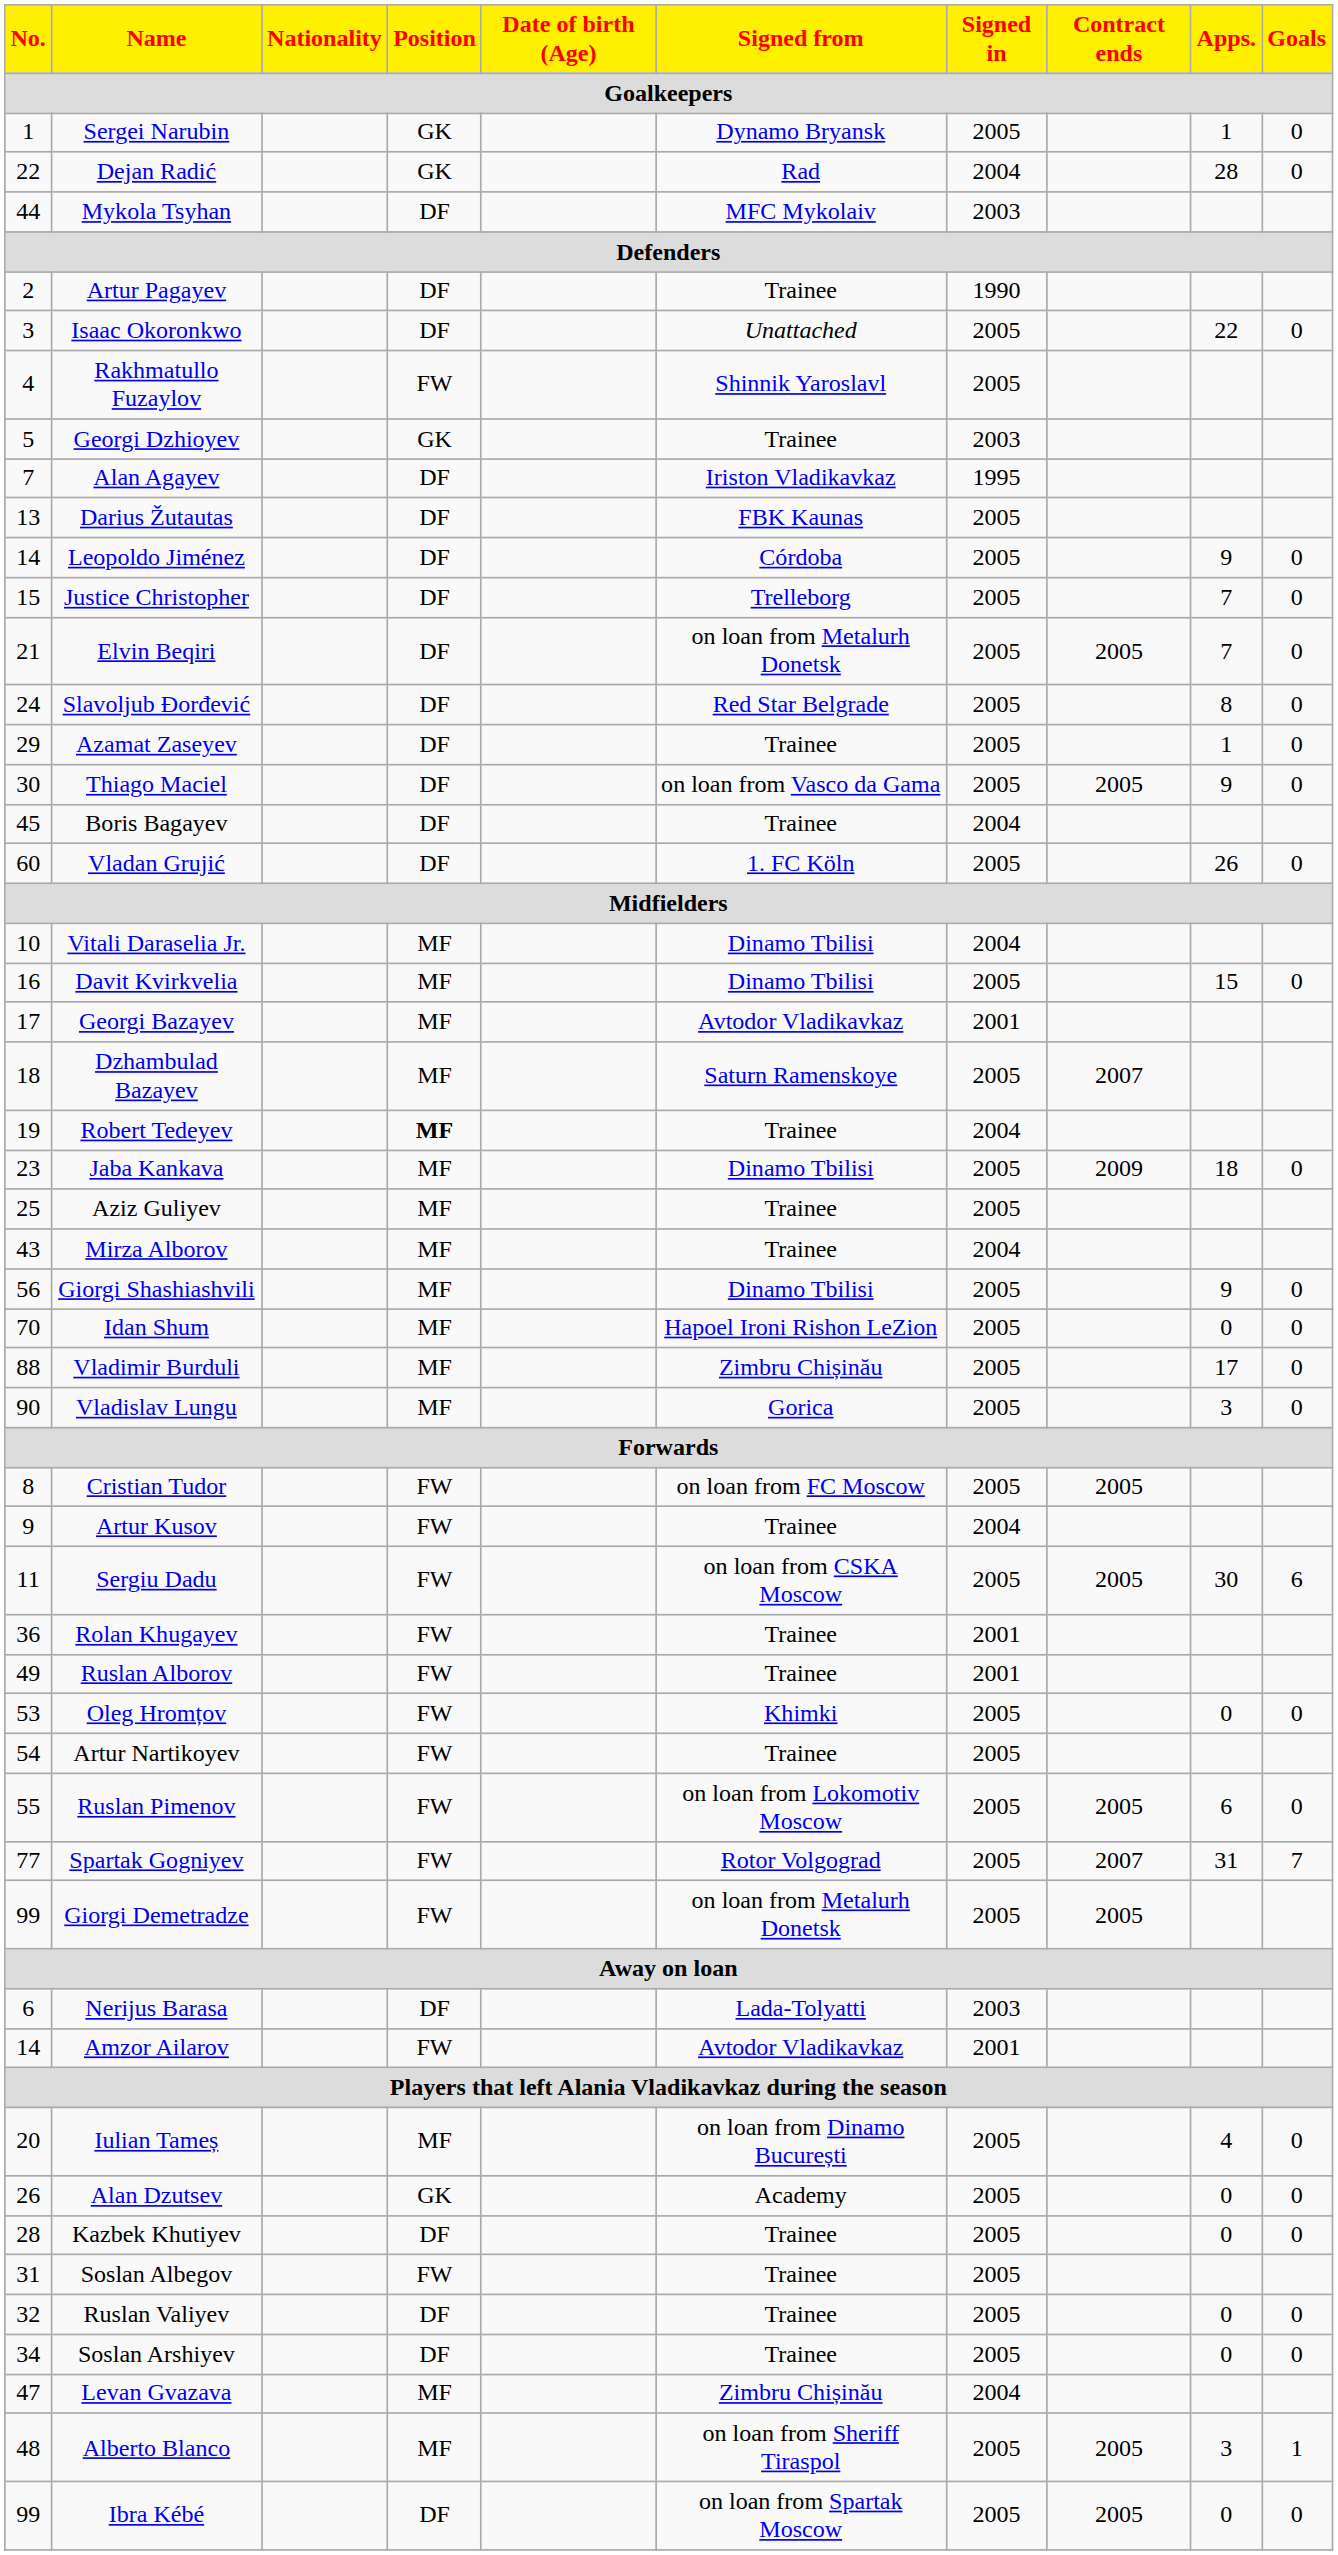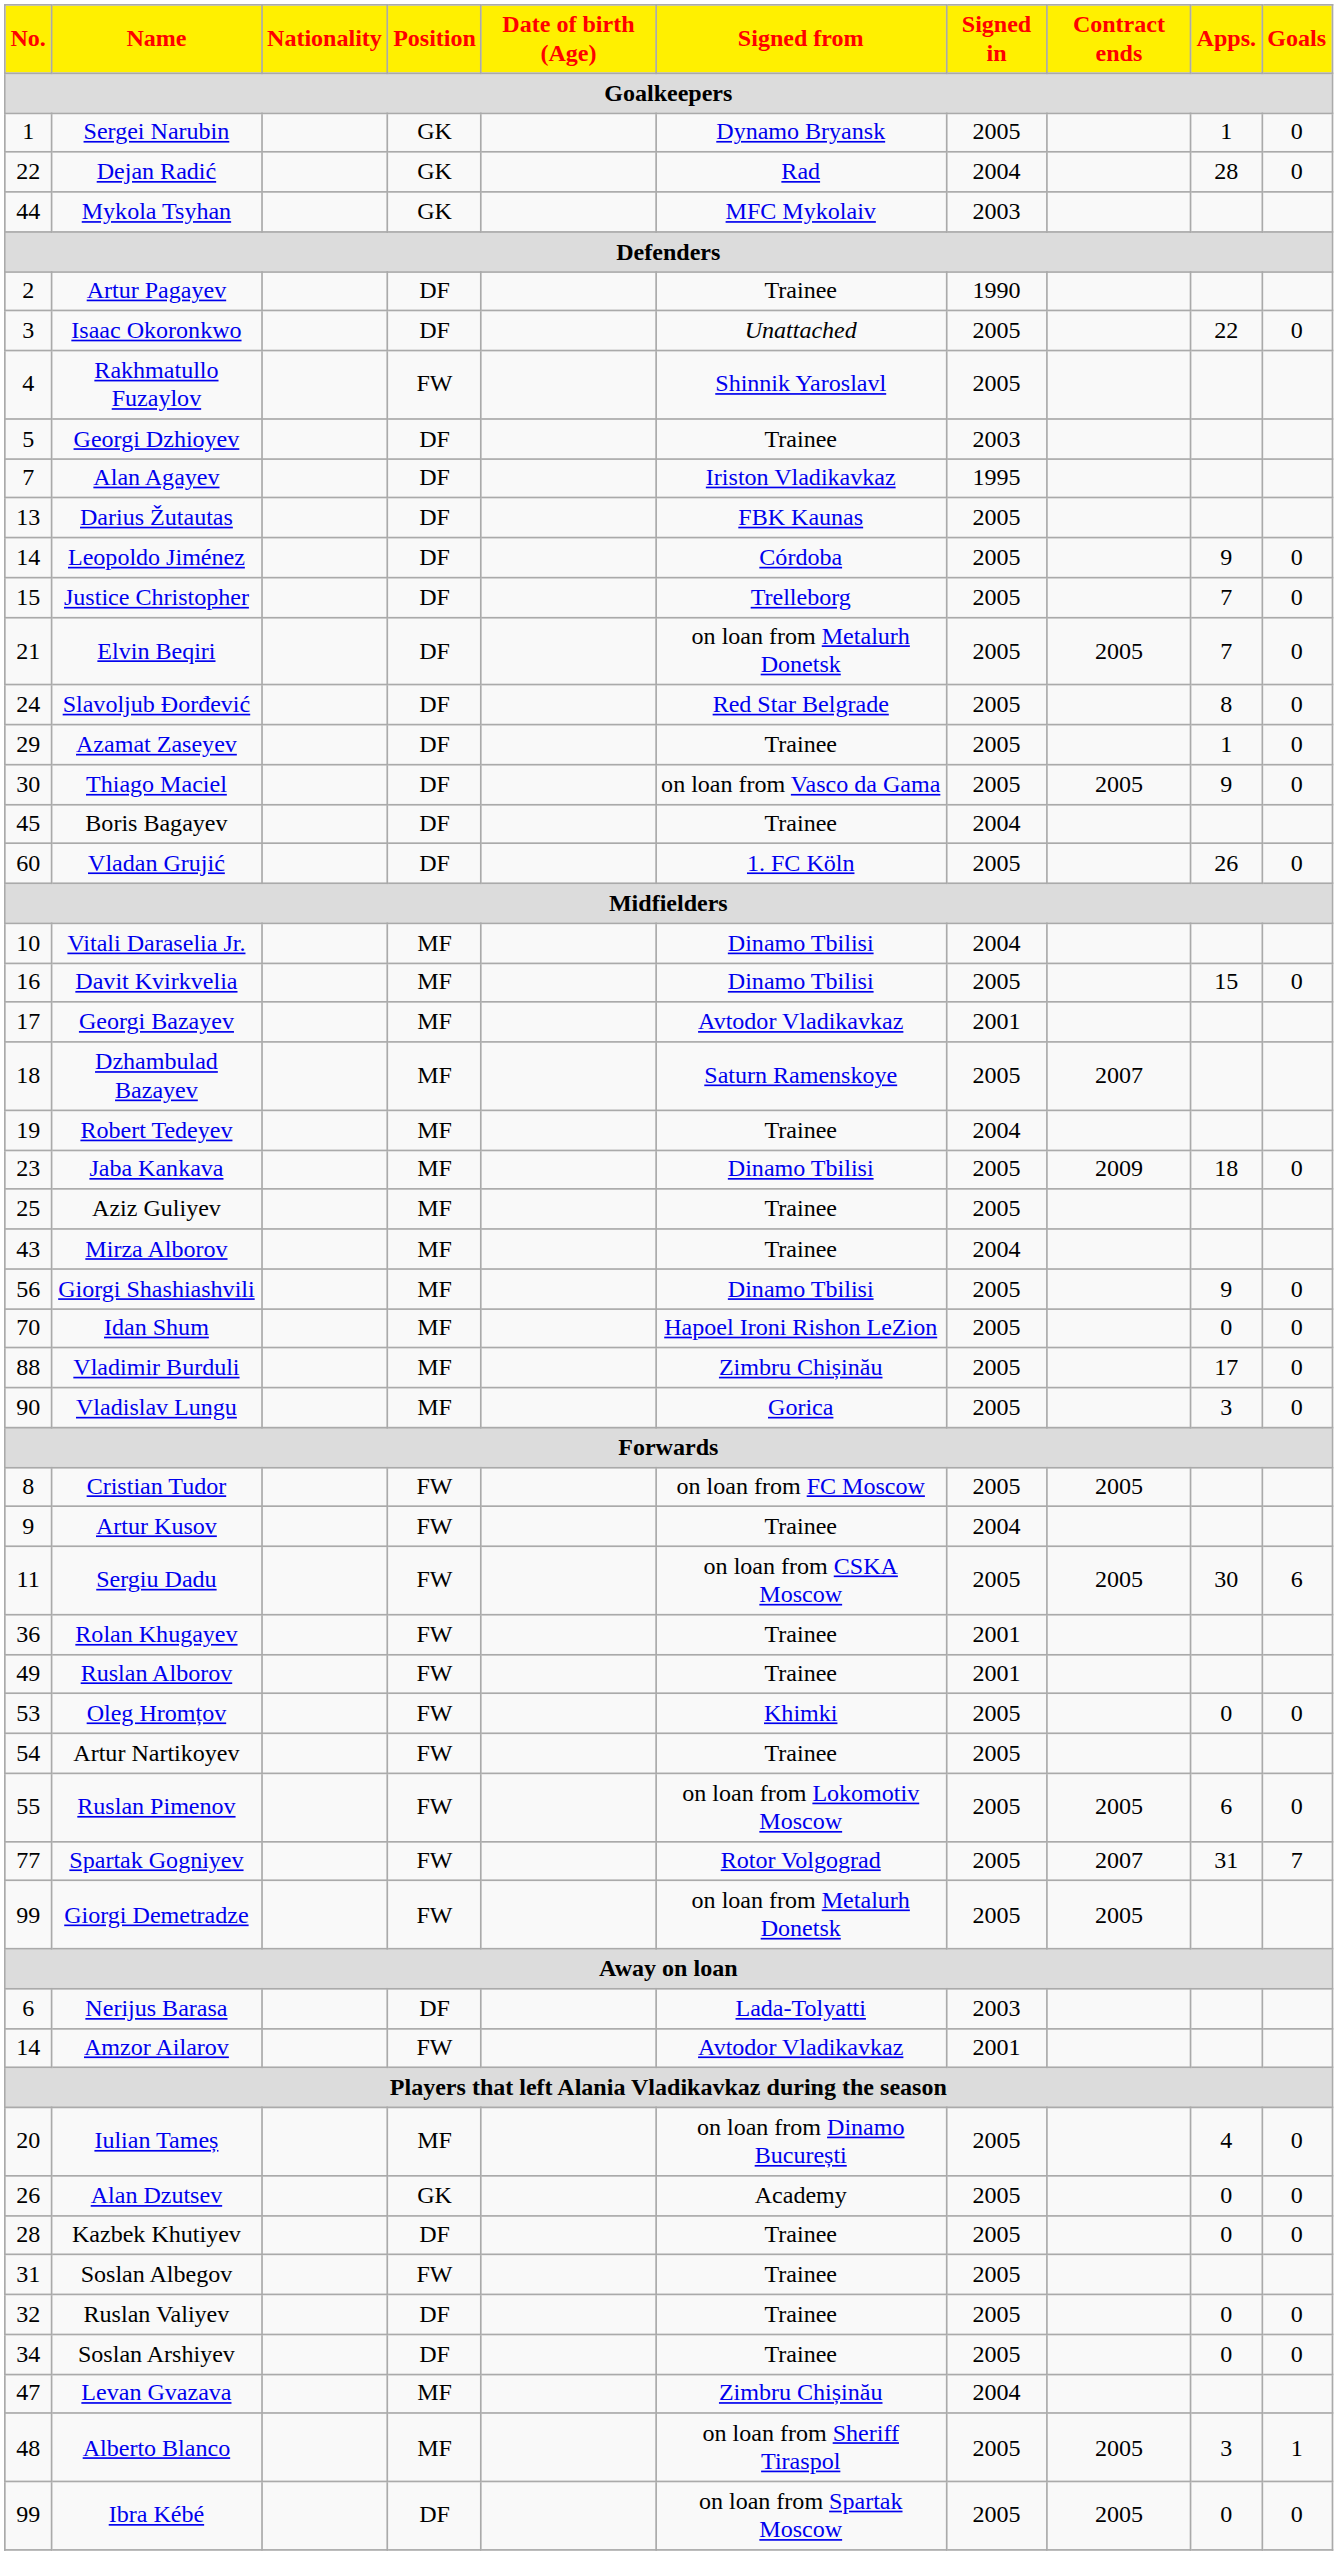Mykola Tsyhan | Position: DF -> GK
Georgi Dzhioyev | Position: GK -> DF
Robert Tedeyev | Position: bold -> normal
